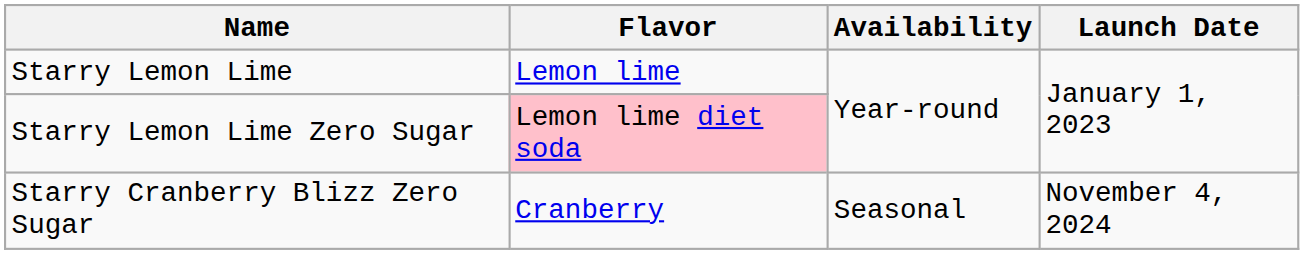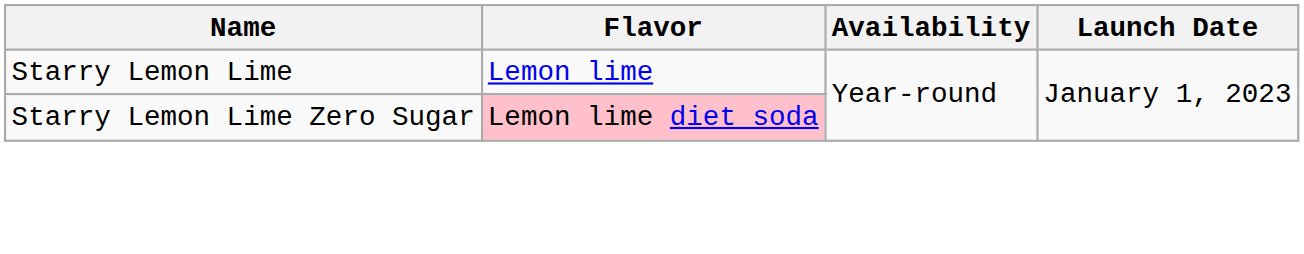- row: Starry Cranberry Blizz Zero Sugar | Cranberry | Seasonal | November 4, 2024
